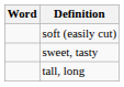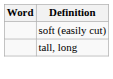- row: sweet, tasty
